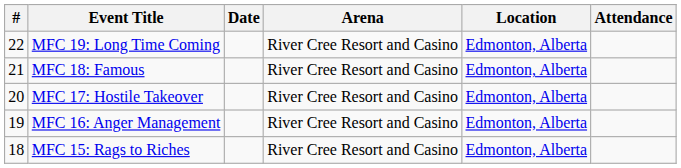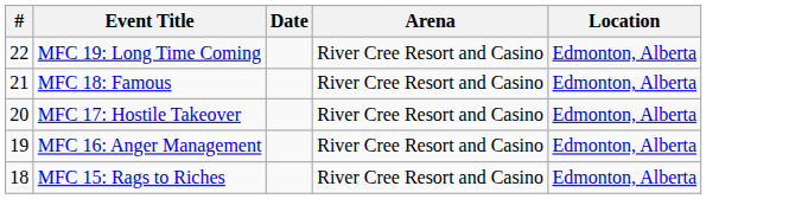- column: Attendance
